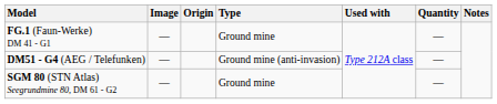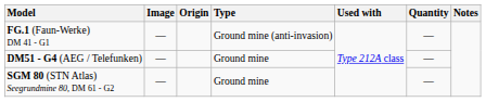FG.1 (Faun-Werke) DM 41 - G1 | Type: Ground mine -> Ground mine (anti-invasion)
DM51 - G4 (AEG / Telefunken) | Type: Ground mine (anti-invasion) -> Ground mine
